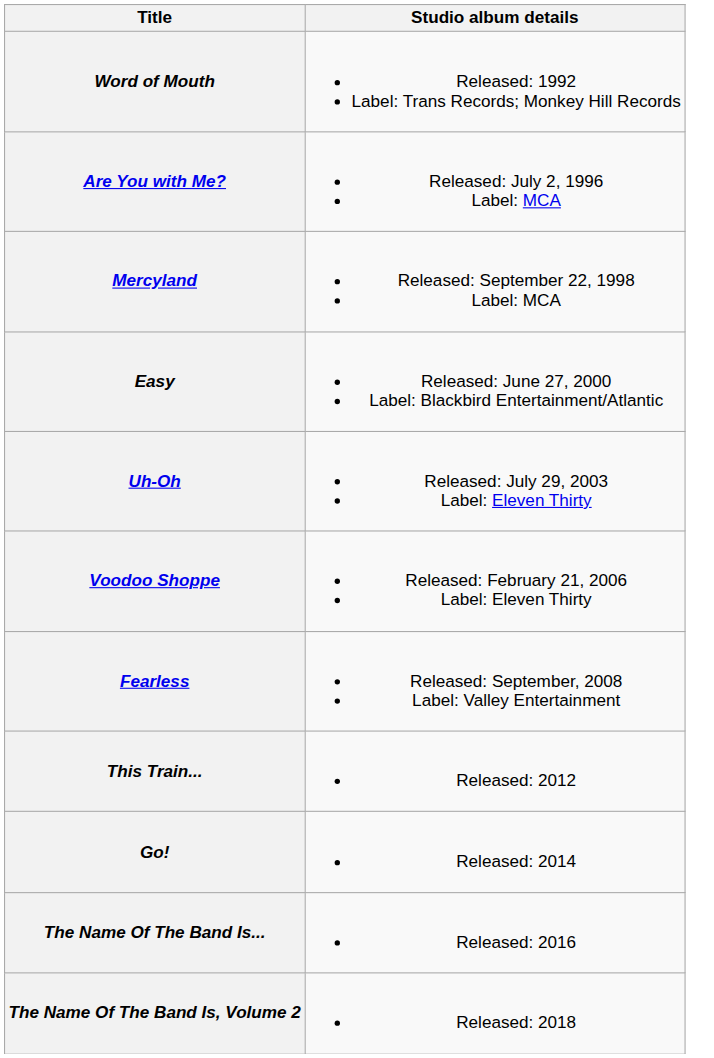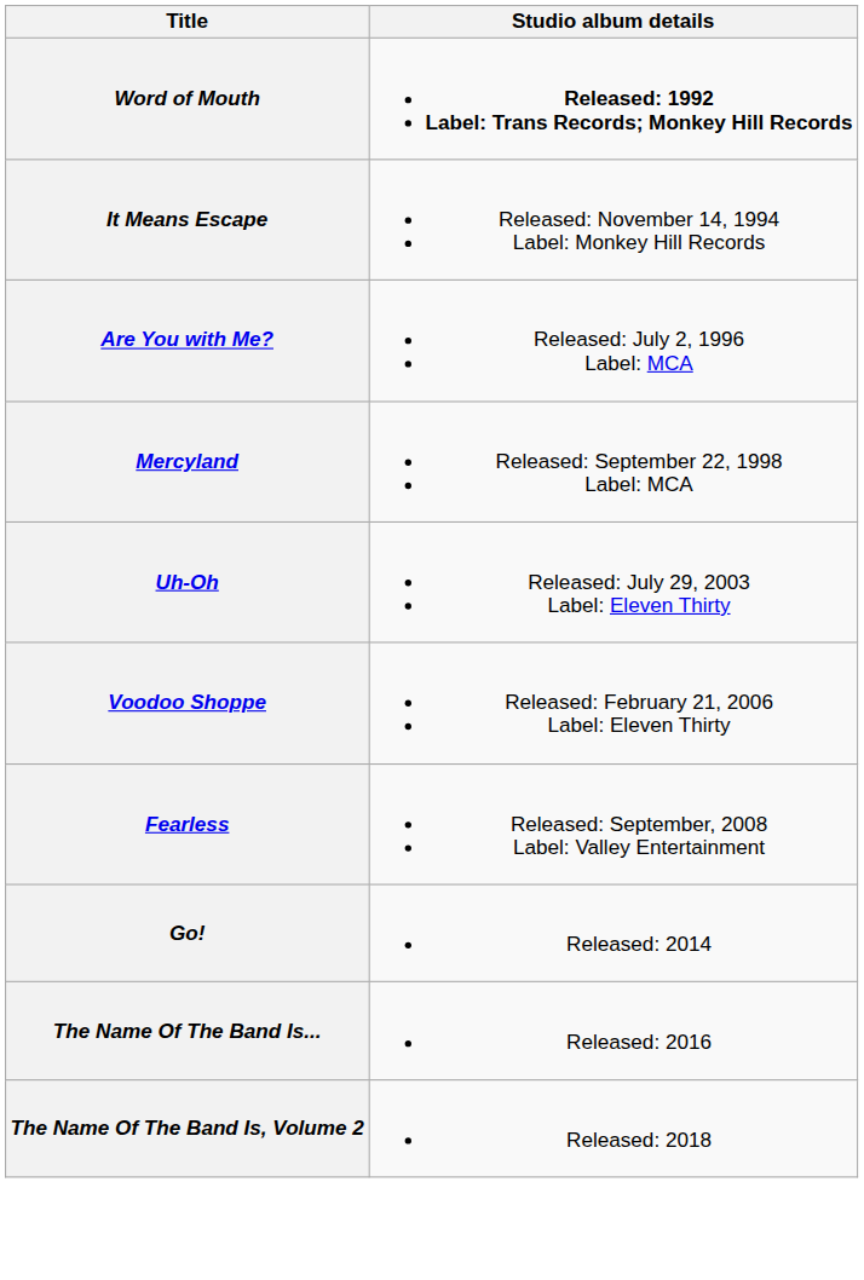Word of Mouth | Studio album details: normal -> bold
+ row: It Means Escape | Released: November 14, 1994 Label: Monkey Hill Records
- row: Easy | Released: June 27, 2000 Label: Blackbird Entertainment/Atlantic
- row: This Train... | Released: 2012
